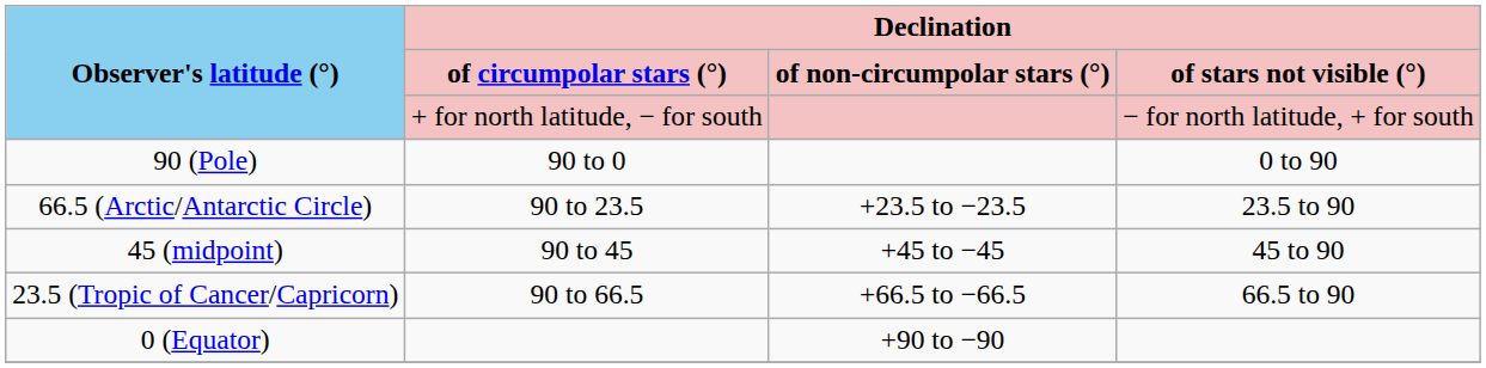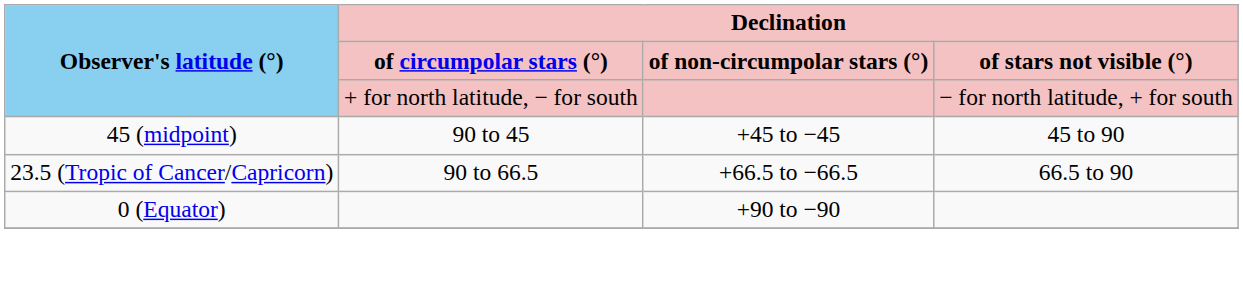- row: 90 (Pole) | 90 to 0 | 0 to 90
- row: 66.5 (Arctic/Antarctic Circle) | 90 to 23.5 | +23.5 to −23.5 | 23.5 to 90
